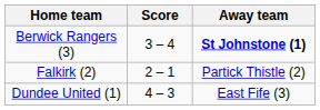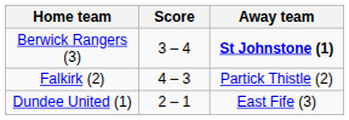Falkirk (2) | Score: 2 – 1 -> 4 – 3
Dundee United (1) | Score: 4 – 3 -> 2 – 1
